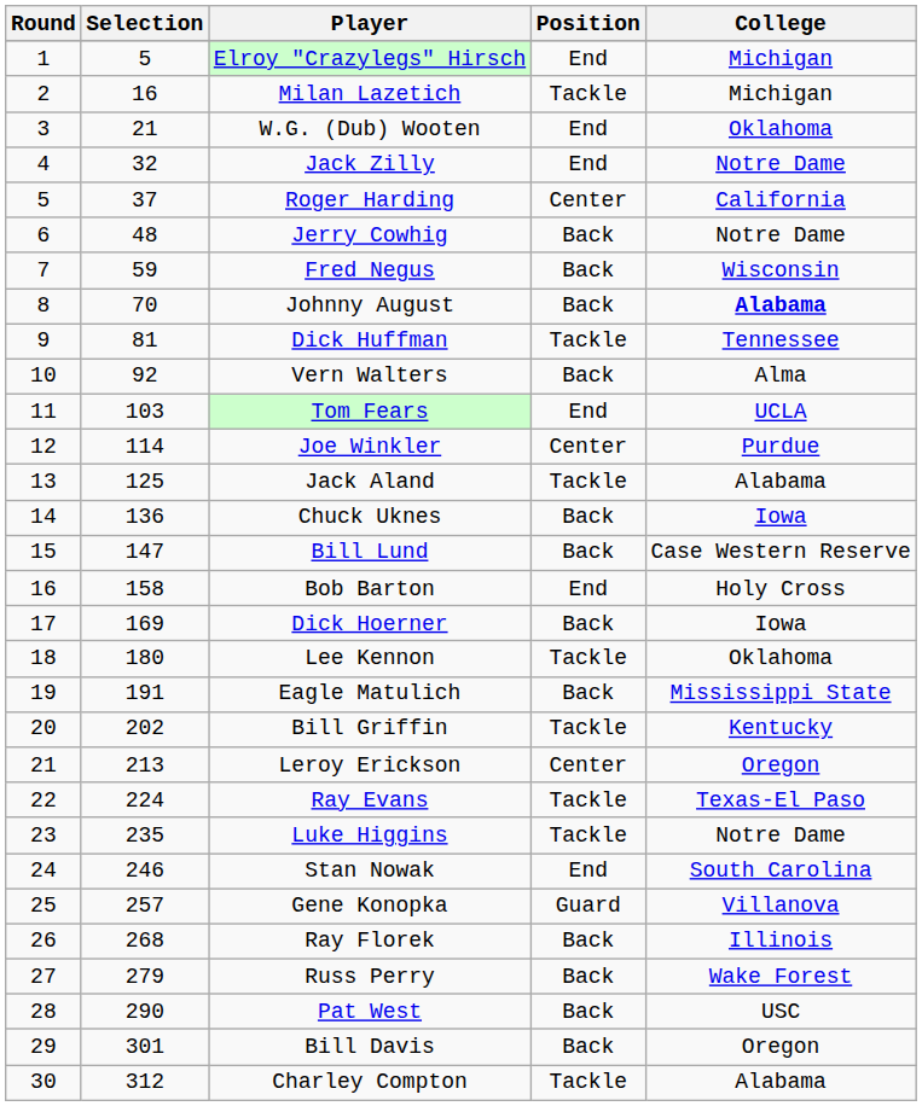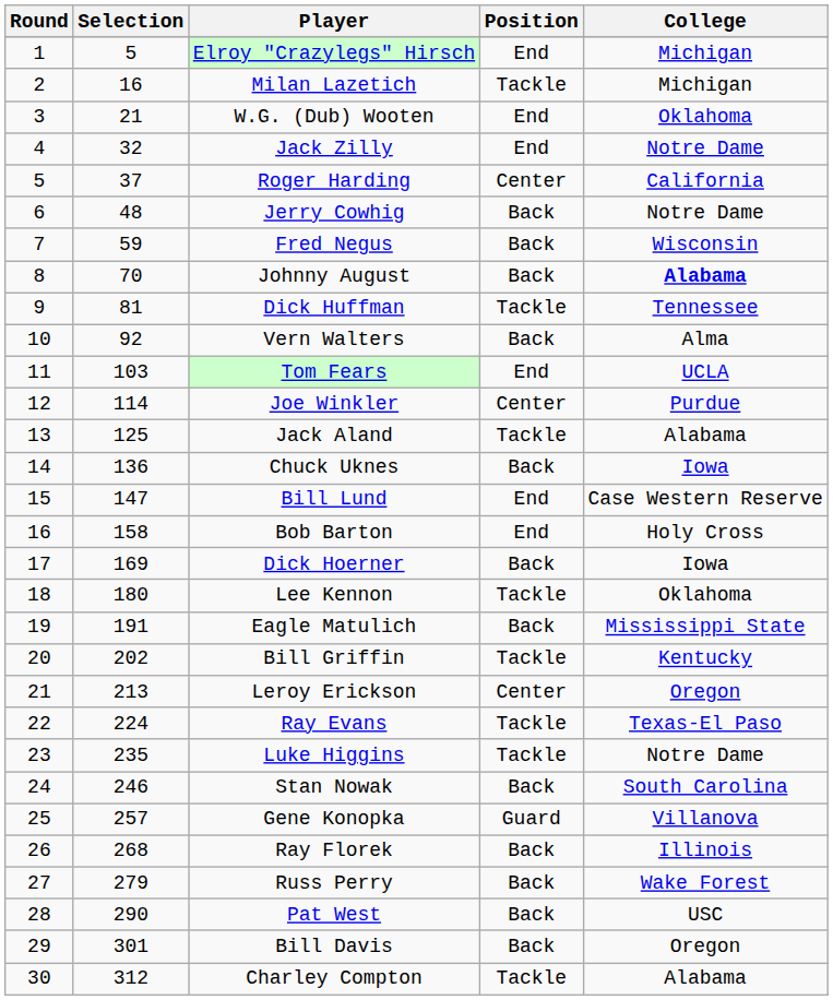Bill Lund | Position: Back -> End
Stan Nowak | Position: End -> Back
